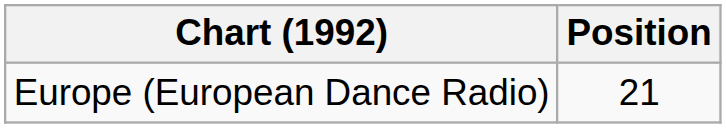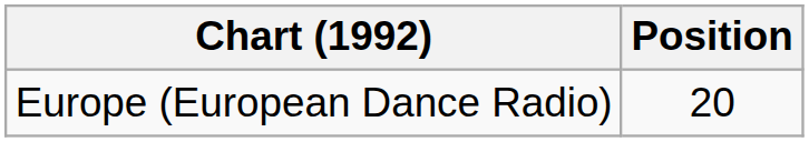Europe (European Dance Radio) | Position: 21 -> 20
